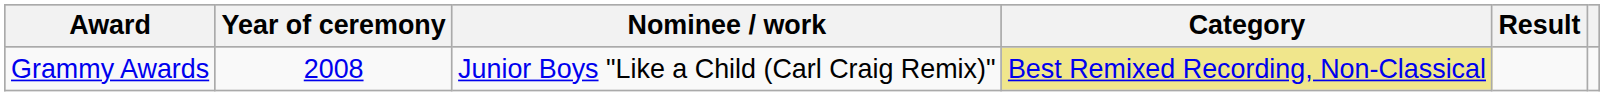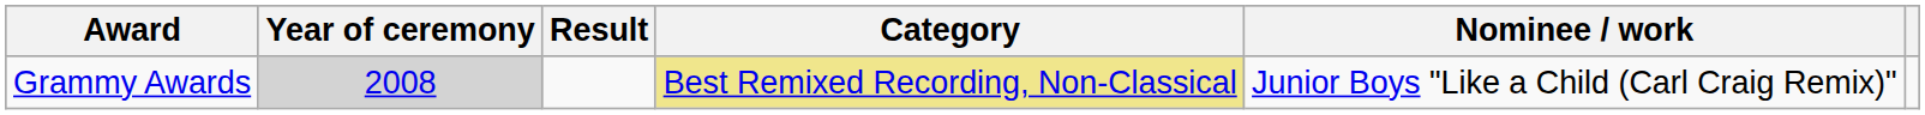columns swapped: Nominee / work <-> Result
Grammy Awards | Year of ceremony: no background -> lightgrey background
